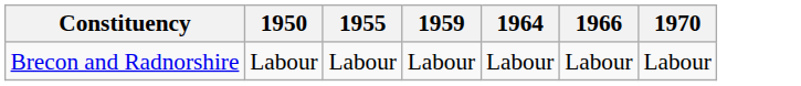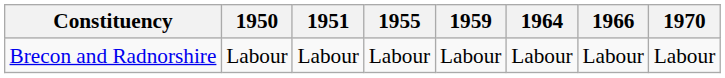+ column: 1951 | Labour
